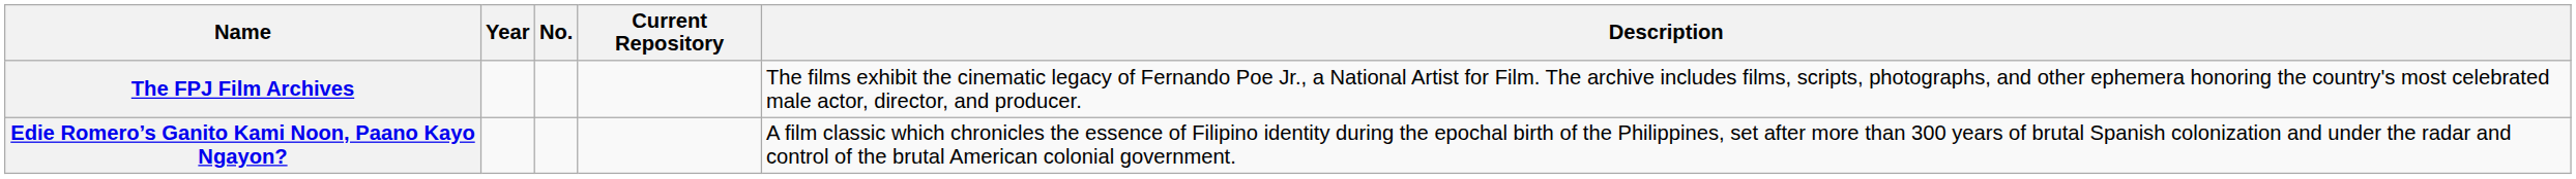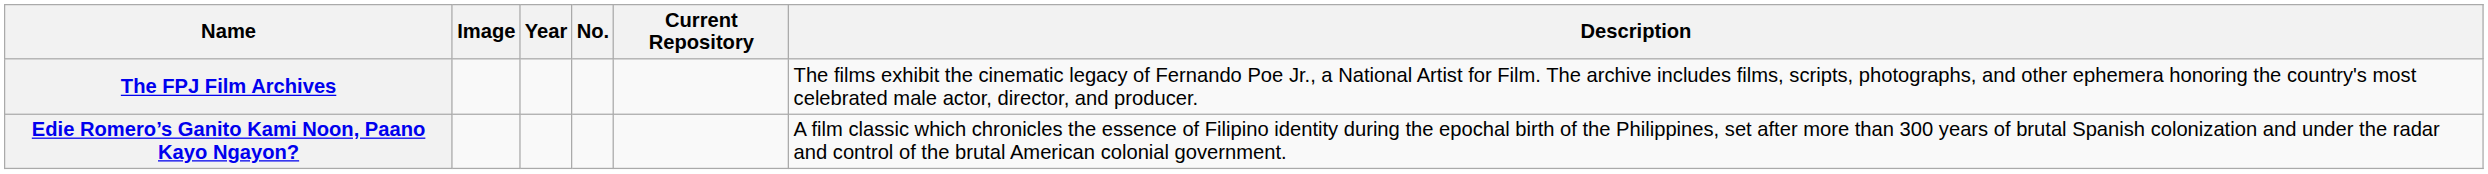+ column: Image
